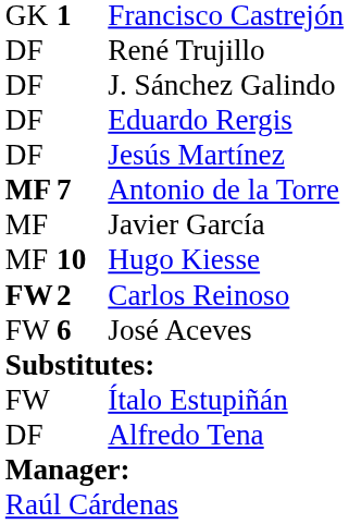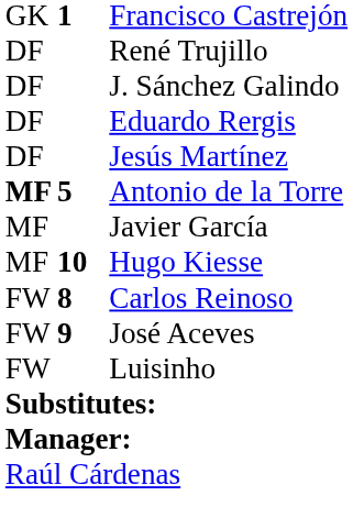Antonio de la Torre | column 2: 7 -> 5
Carlos Reinoso | column 1: bold -> normal
Carlos Reinoso | column 2: 2 -> 8
José Aceves | column 2: 6 -> 9
+ row: FW | Luisinho
- row: FW | Ítalo Estupiñán
- row: DF | Alfredo Tena
